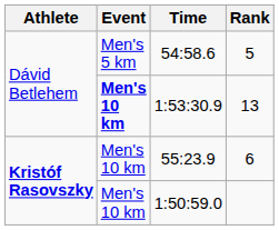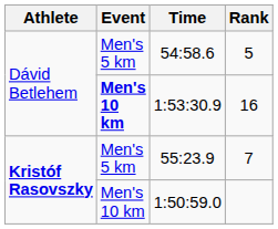1:53:30.9 | Rank: 13 -> 16
55:23.9 | Event: Men's 10 km -> Men's 5 km
55:23.9 | Rank: 6 -> 7
